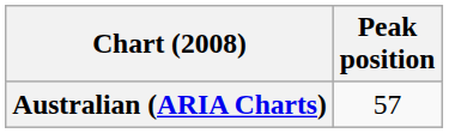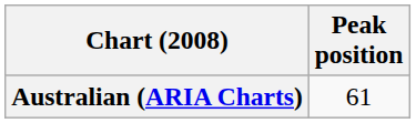Australian (ARIA Charts) | Peak position: 57 -> 61
